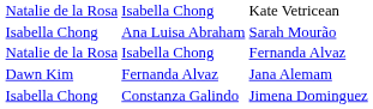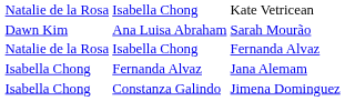Sarah Mourão | column 2: Isabella Chong -> Dawn Kim
Jana Alemam | column 2: Dawn Kim -> Isabella Chong
